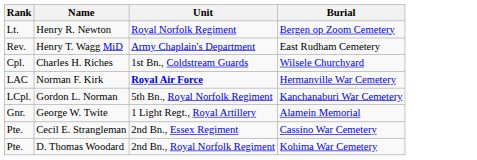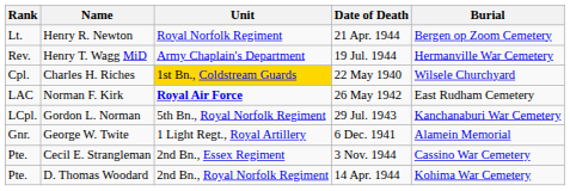+ column: Date of Death | 21 Apr. 1944 | 19 Jul. 1944 | 22 May 1940 | 26 May 1942 | 29 Jul. 1943 | 6 Dec. 1941 | 3 Nov. 1944 | 14 Apr. 1944
Henry T. Wagg MiD | Burial: East Rudham Cemetery -> Hermanville War Cemetery
Charles H. Riches | Unit: no background -> gold background
Norman F. Kirk | Burial: Hermanville War Cemetery -> East Rudham Cemetery
